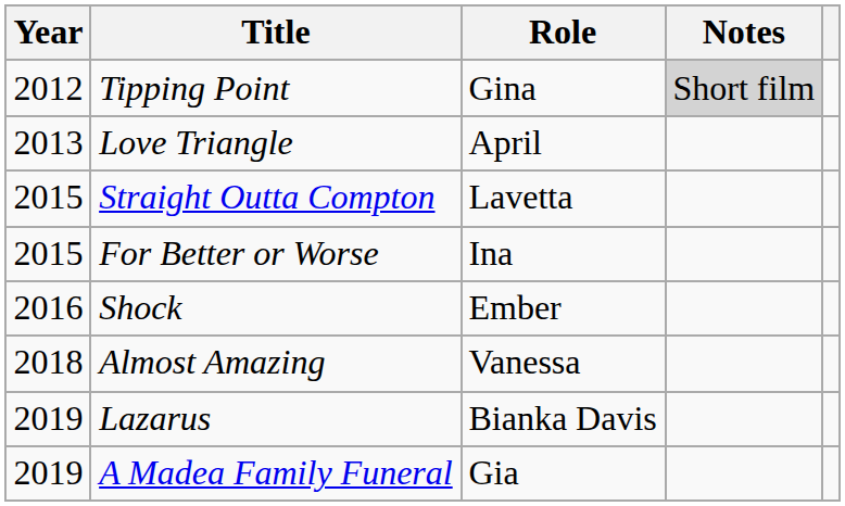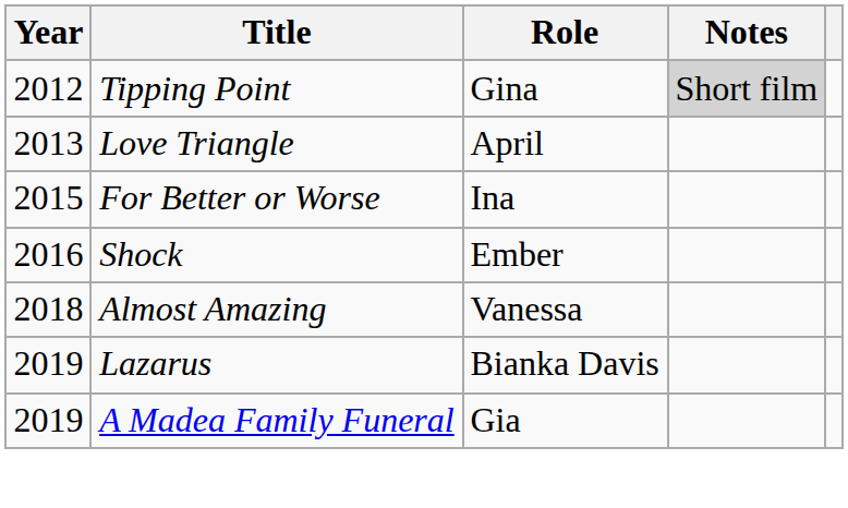- row: 2015 | Straight Outta Compton | Lavetta
